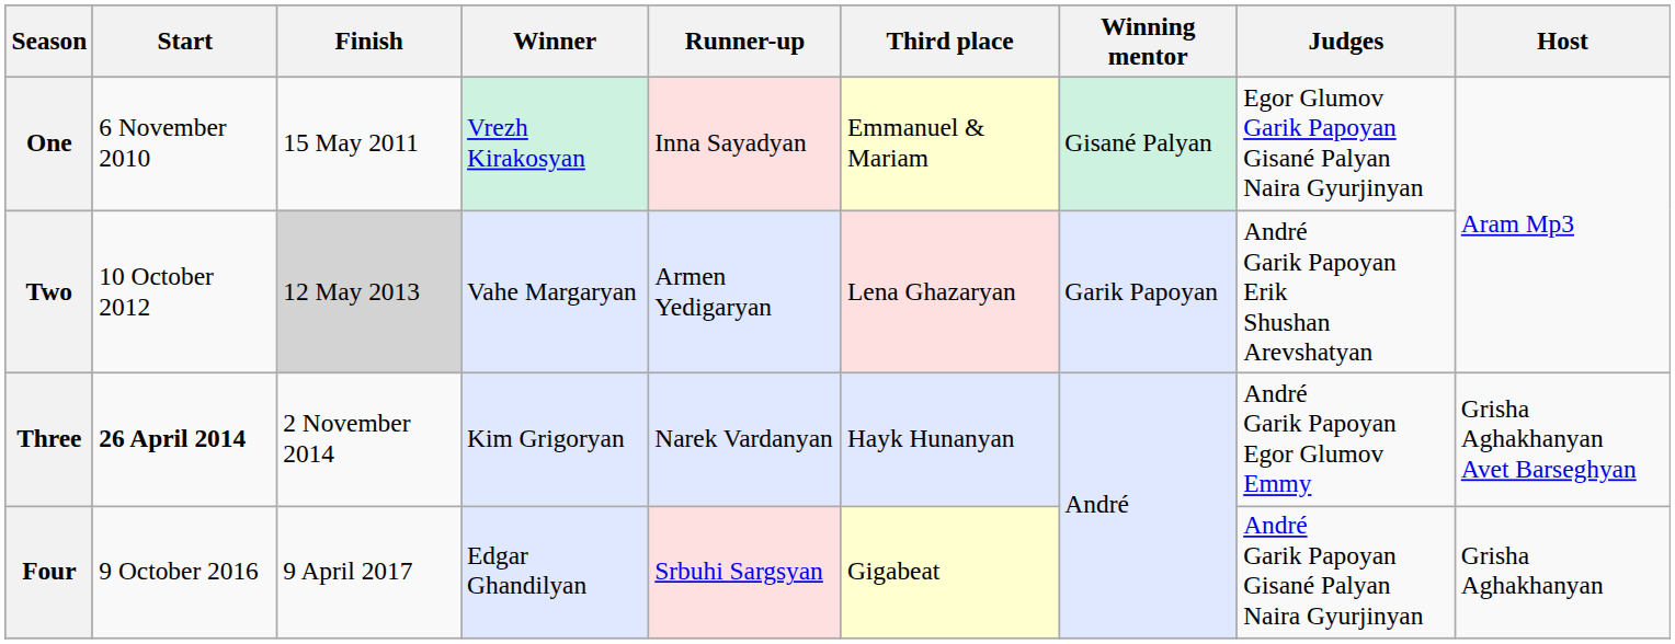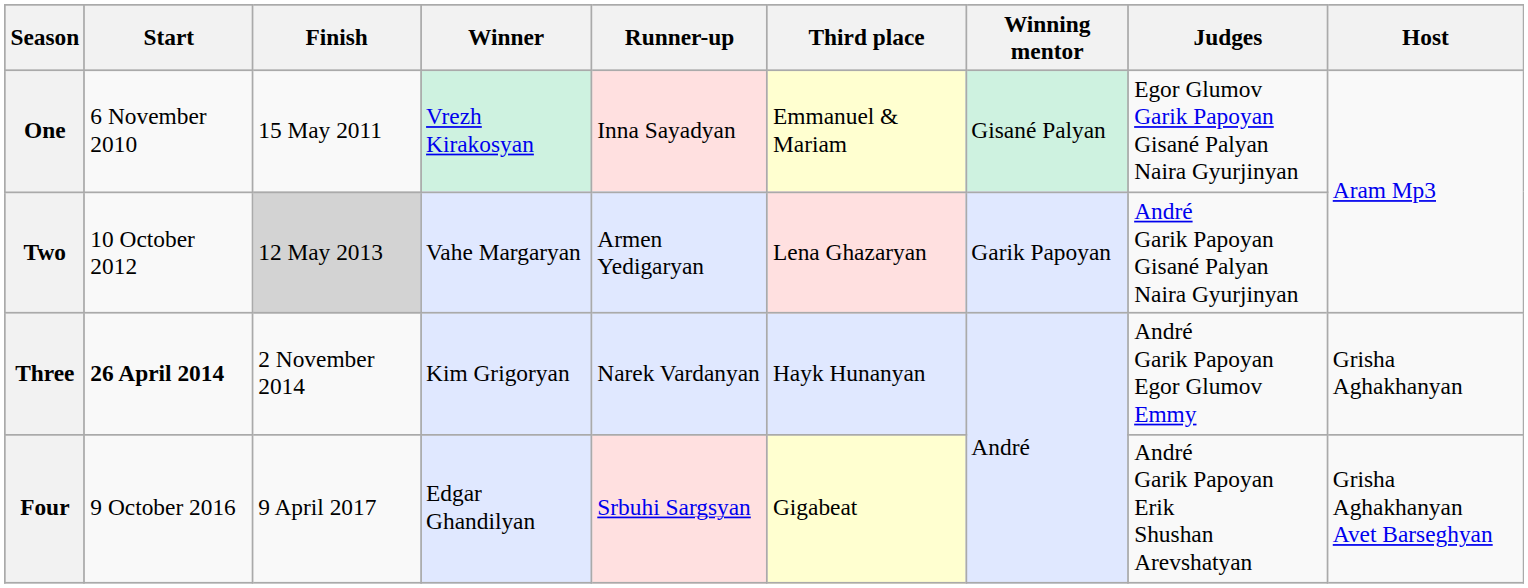Two | Judges: André Garik Papoyan Erik Shushan Arevshatyan -> André Garik Papoyan Gisané Palyan Naira Gyurjinyan
Three | Host: Grisha Aghakhanyan Avet Barseghyan -> Grisha Aghakhanyan
Four | Judges: André Garik Papoyan Gisané Palyan Naira Gyurjinyan -> André Garik Papoyan Erik Shushan Arevshatyan
Four | Host: Grisha Aghakhanyan -> Grisha Aghakhanyan Avet Barseghyan
